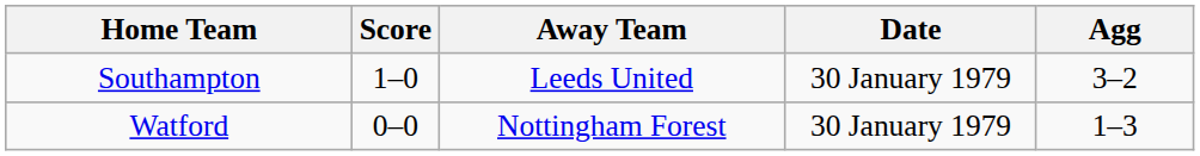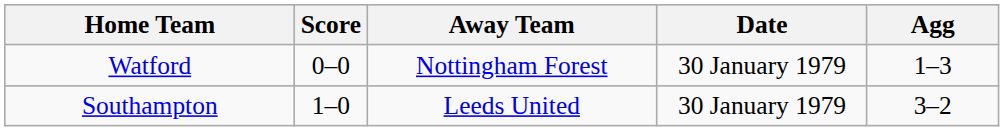rows swapped: Southampton <-> Watford
